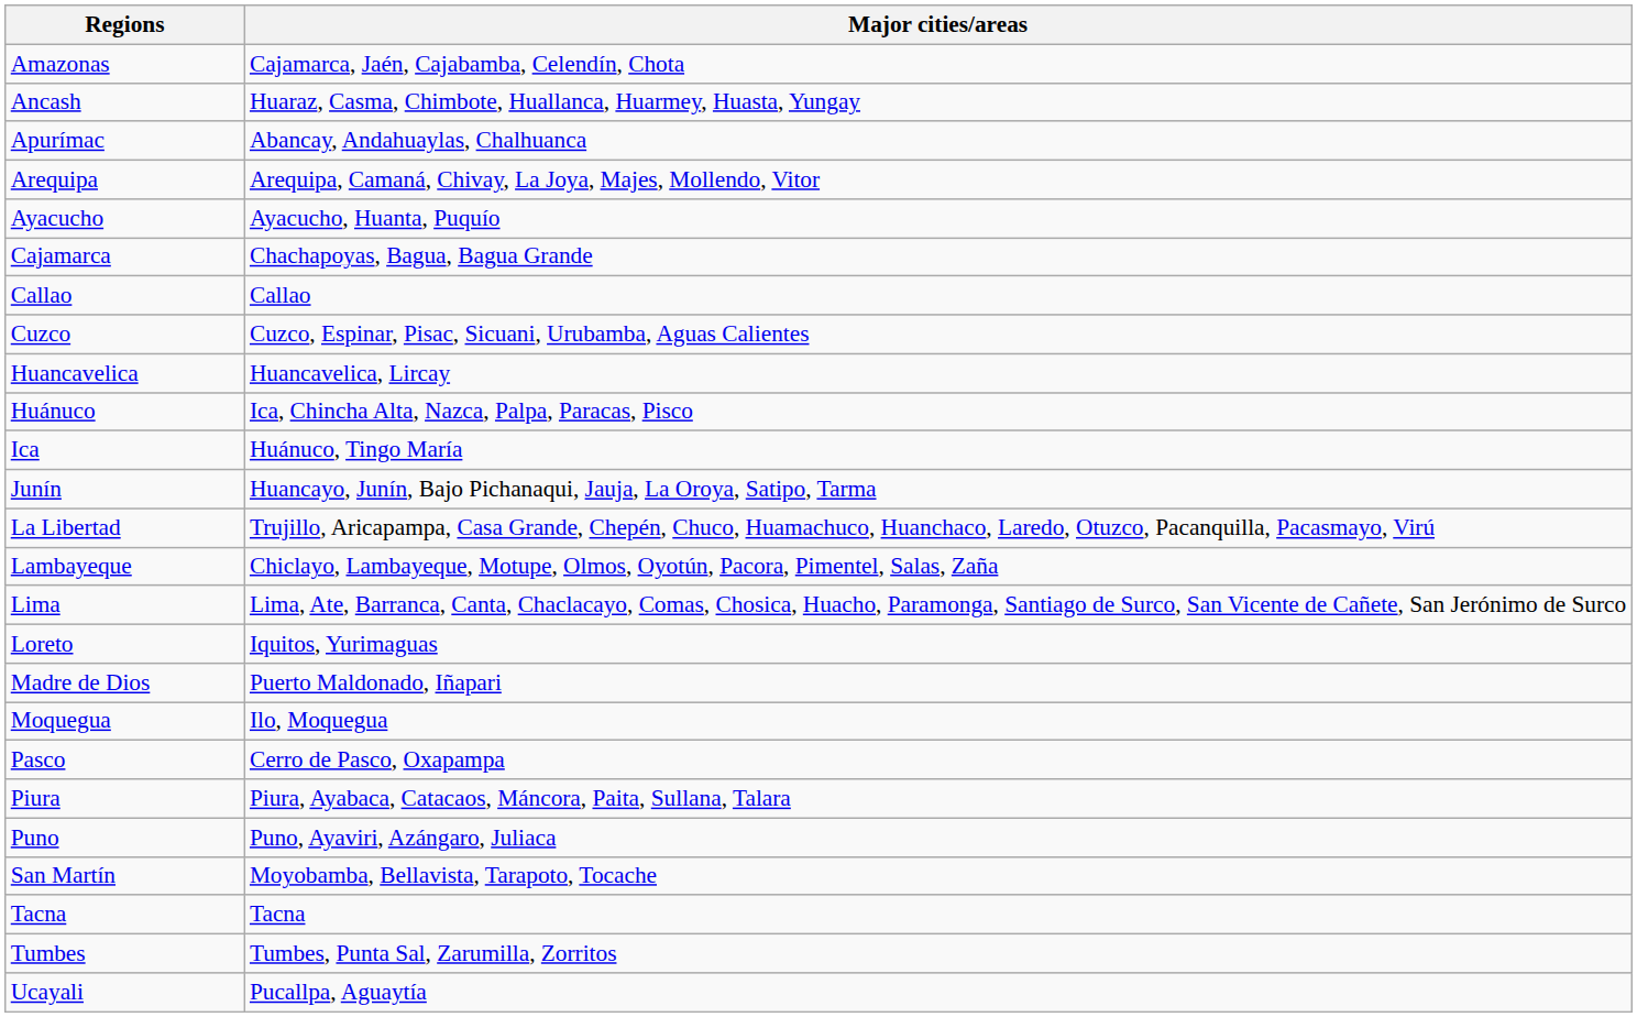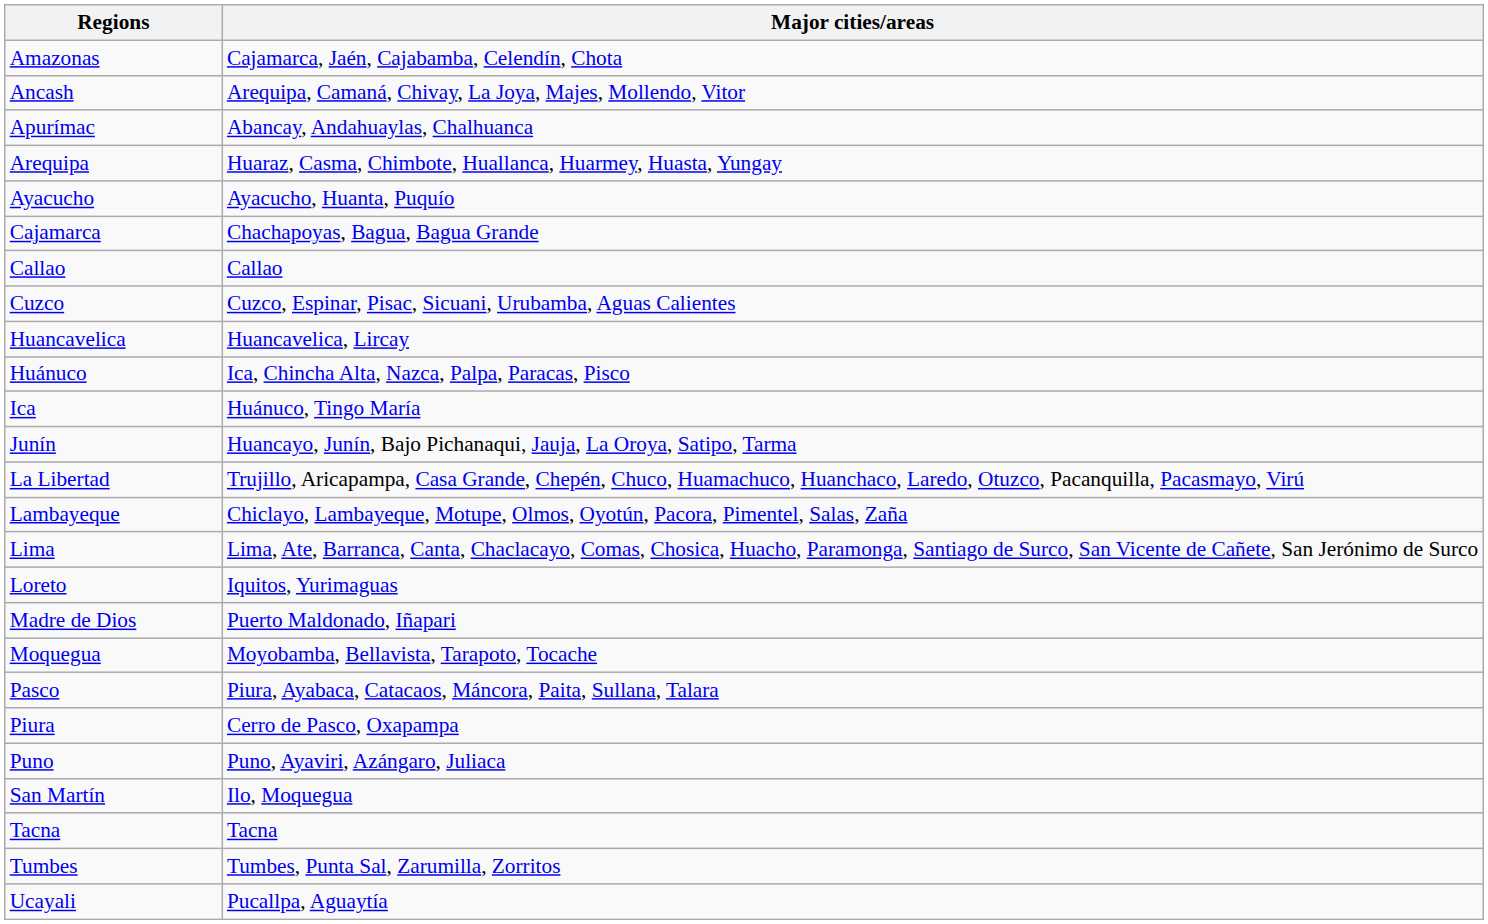Ancash | Major cities/areas: Huaraz, Casma, Chimbote, Huallanca, Huarmey, Huasta, Yungay -> Arequipa, Camaná, Chivay, La Joya, Majes, Mollendo, Vitor
Arequipa | Major cities/areas: Arequipa, Camaná, Chivay, La Joya, Majes, Mollendo, Vitor -> Huaraz, Casma, Chimbote, Huallanca, Huarmey, Huasta, Yungay
Moquegua | Major cities/areas: Ilo, Moquegua -> Moyobamba, Bellavista, Tarapoto, Tocache
Pasco | Major cities/areas: Cerro de Pasco, Oxapampa -> Piura, Ayabaca, Catacaos, Máncora, Paita, Sullana, Talara
Piura | Major cities/areas: Piura, Ayabaca, Catacaos, Máncora, Paita, Sullana, Talara -> Cerro de Pasco, Oxapampa
San Martín | Major cities/areas: Moyobamba, Bellavista, Tarapoto, Tocache -> Ilo, Moquegua
